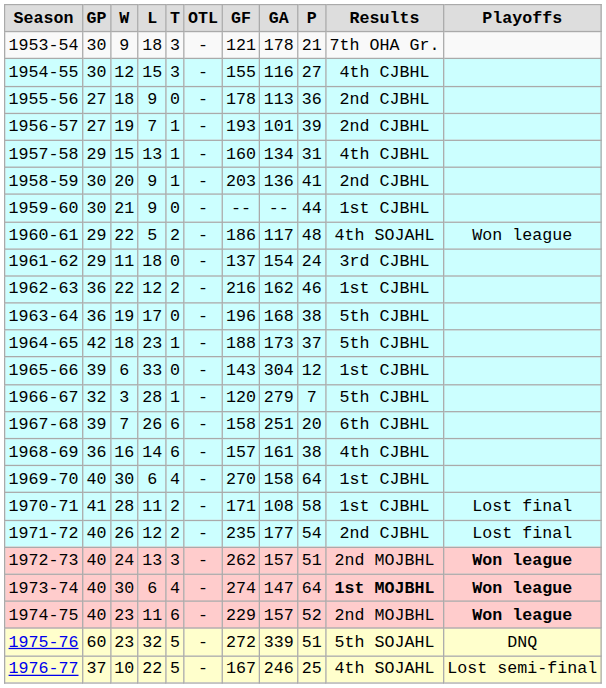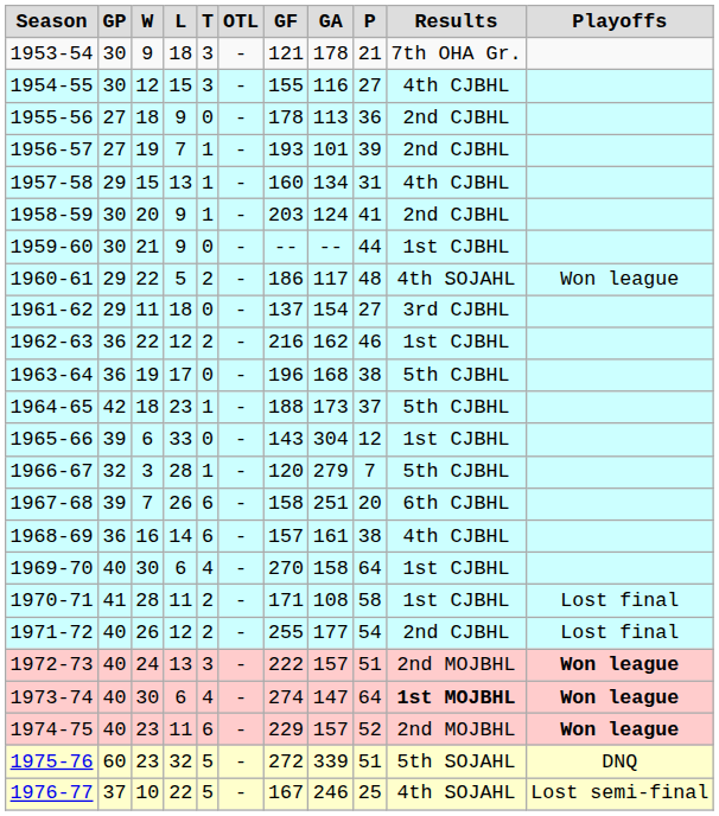1958-59 | GA: 136 -> 124
1961-62 | P: 24 -> 27
1971-72 | GF: 235 -> 255
1972-73 | GF: 262 -> 222
